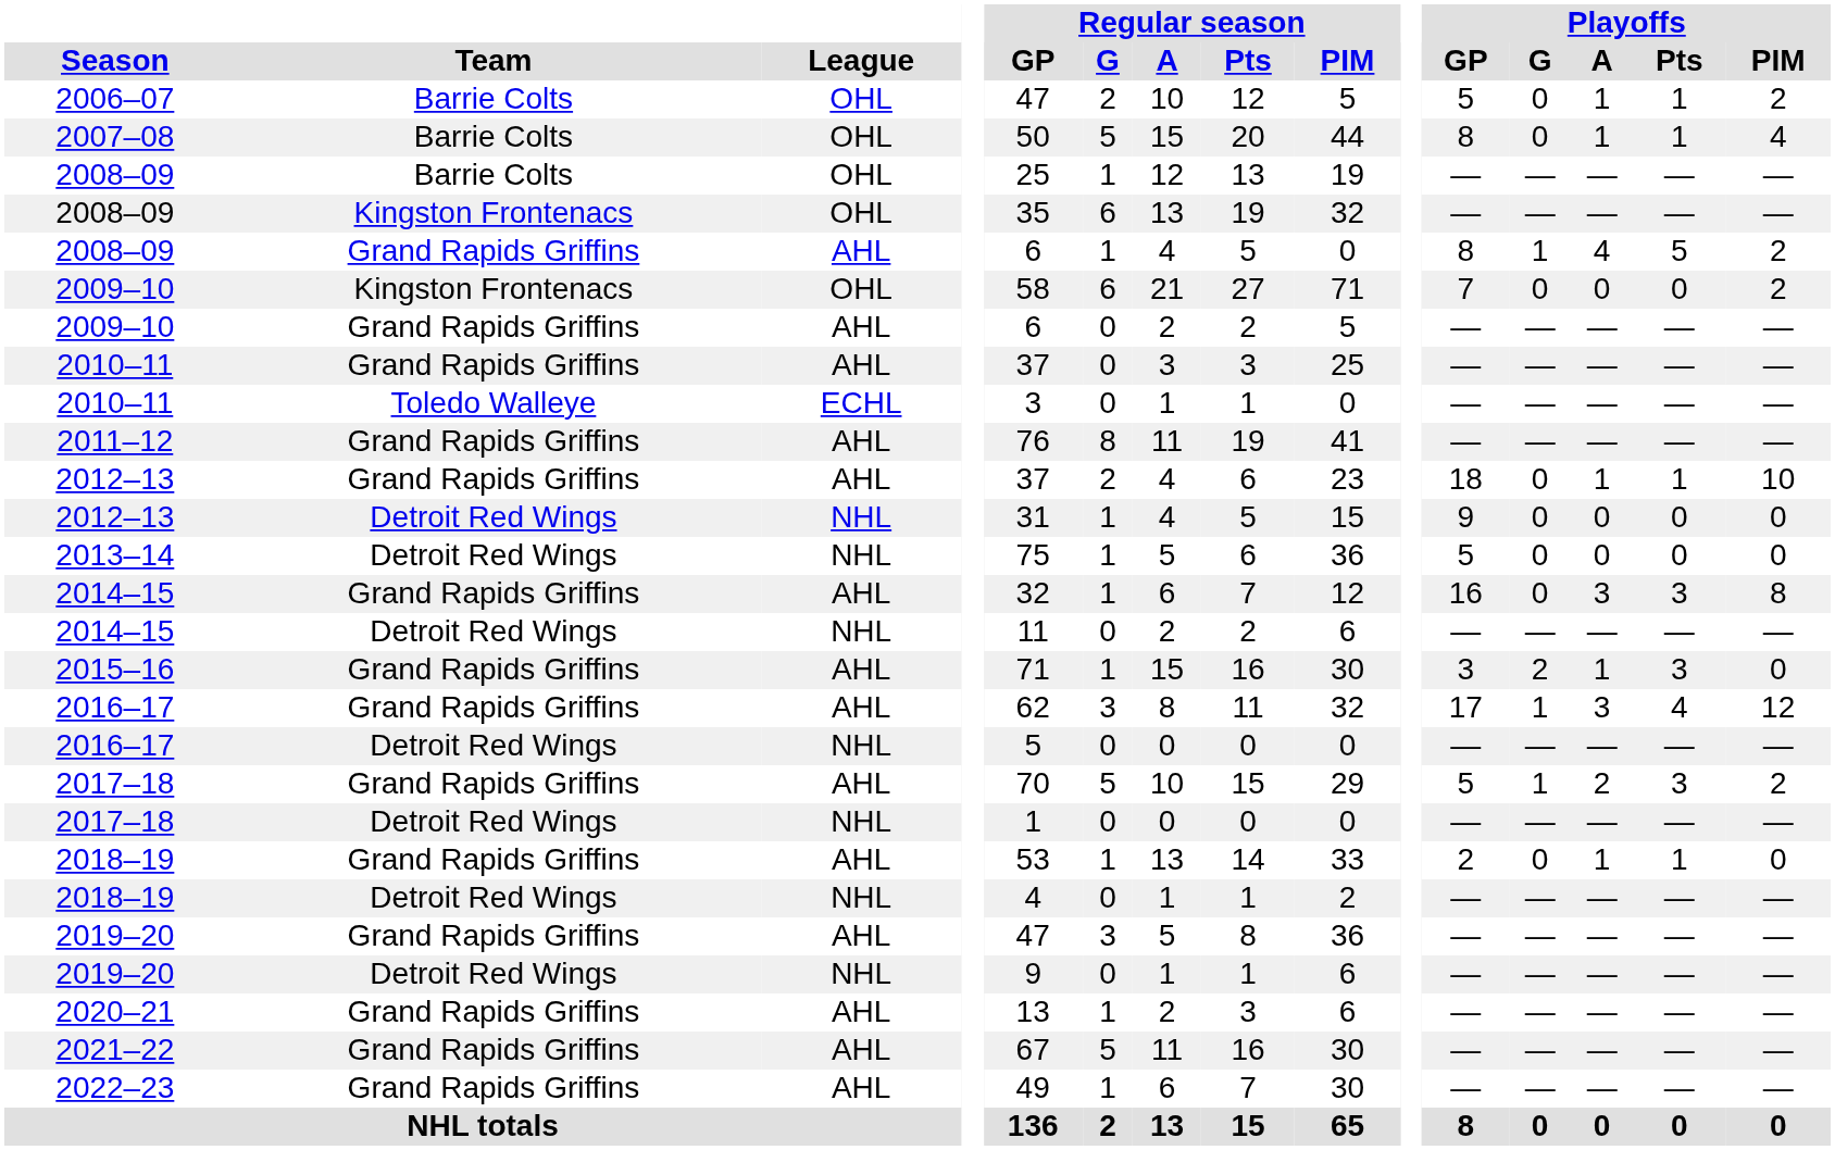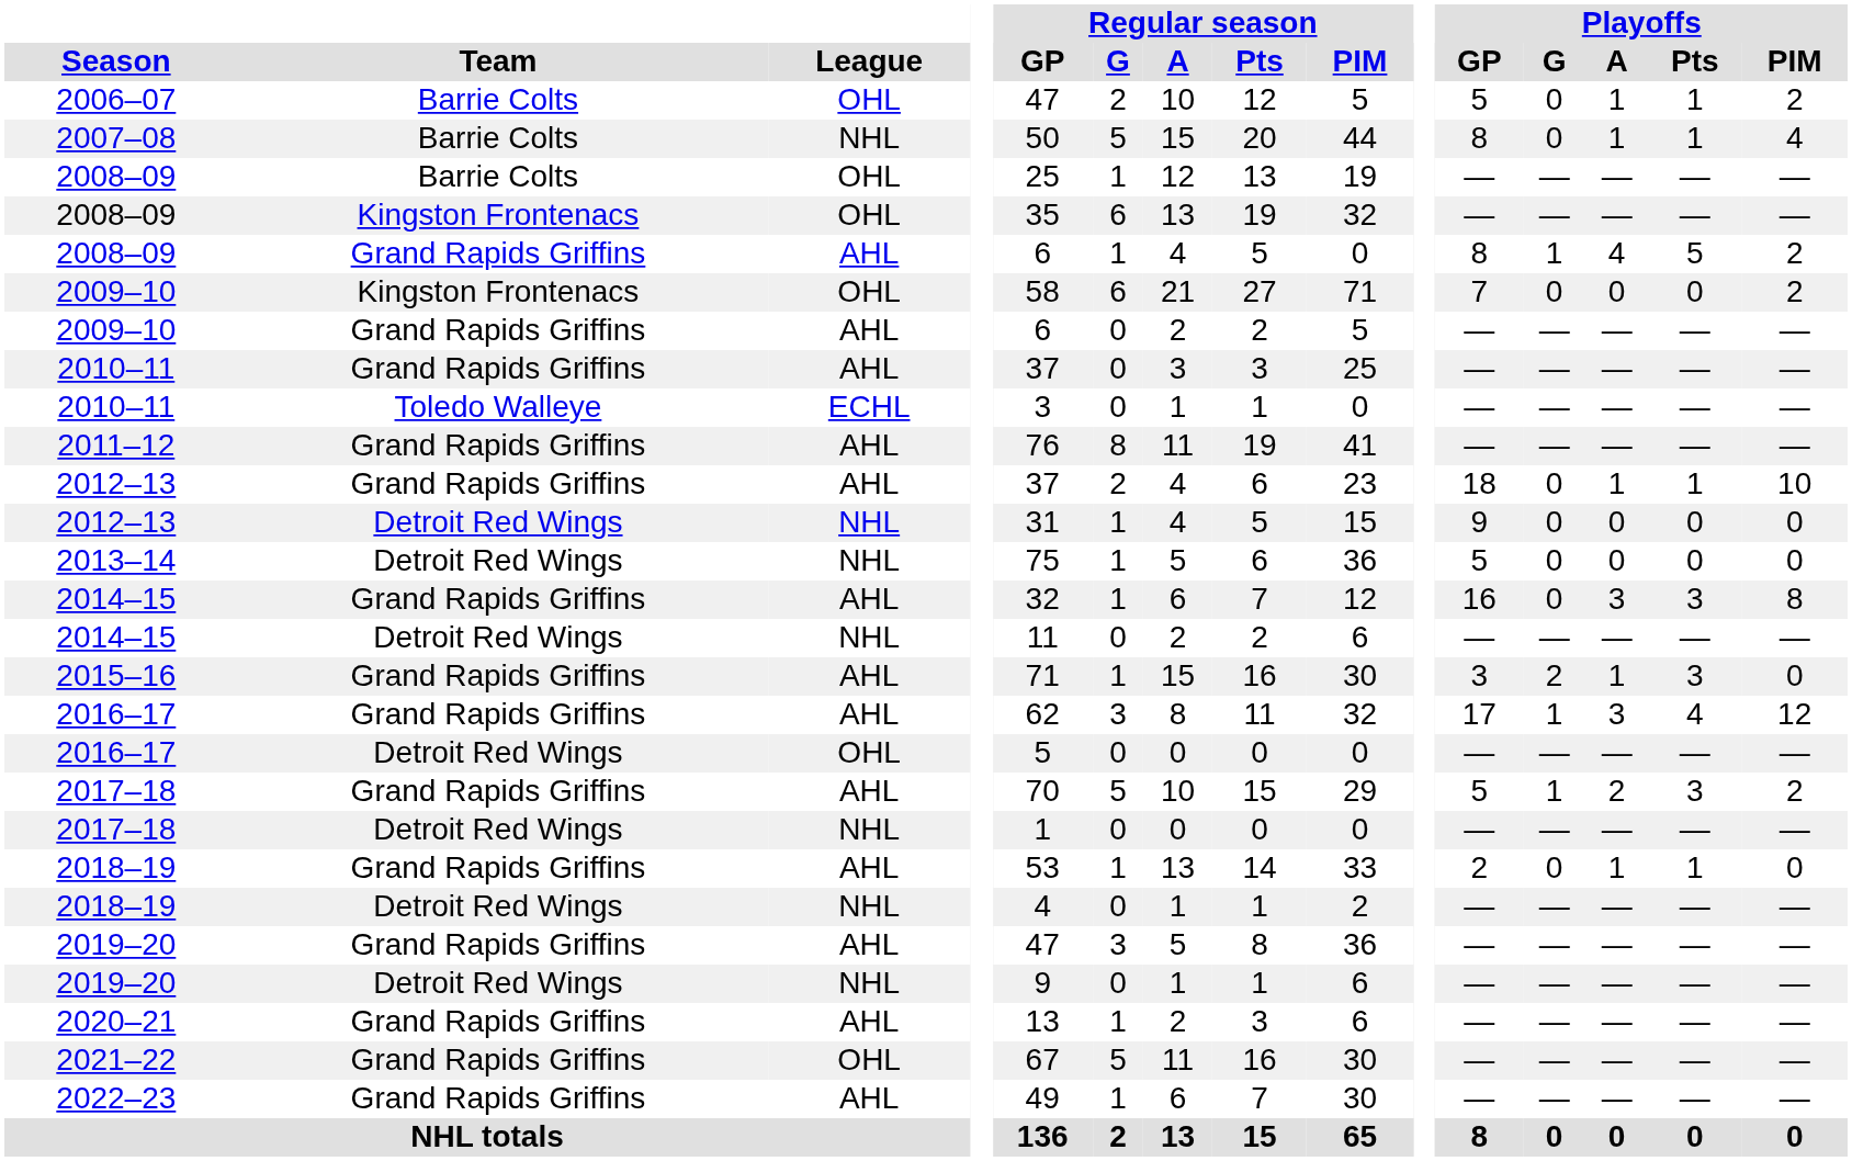2007–08 | League: OHL -> NHL
2016–17 / Detroit Red Wings | League: NHL -> OHL
2021–22 | League: AHL -> OHL
